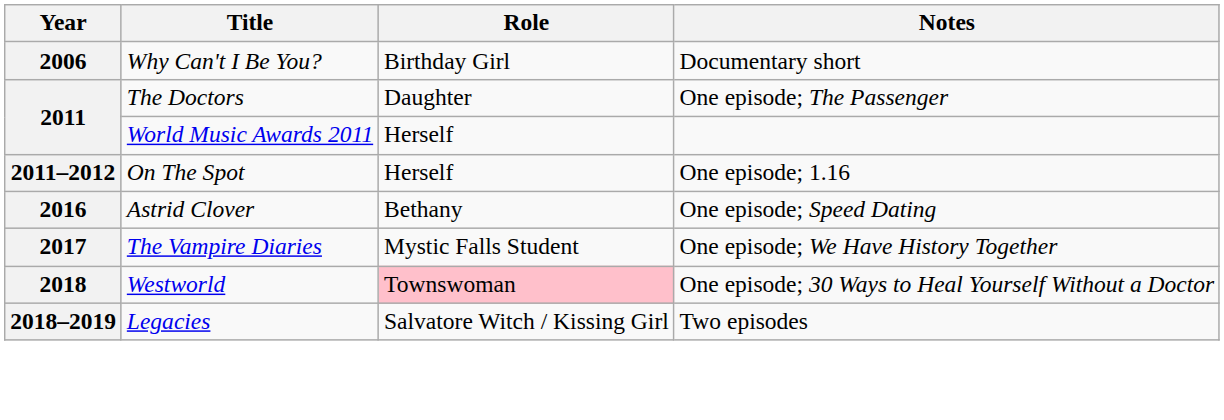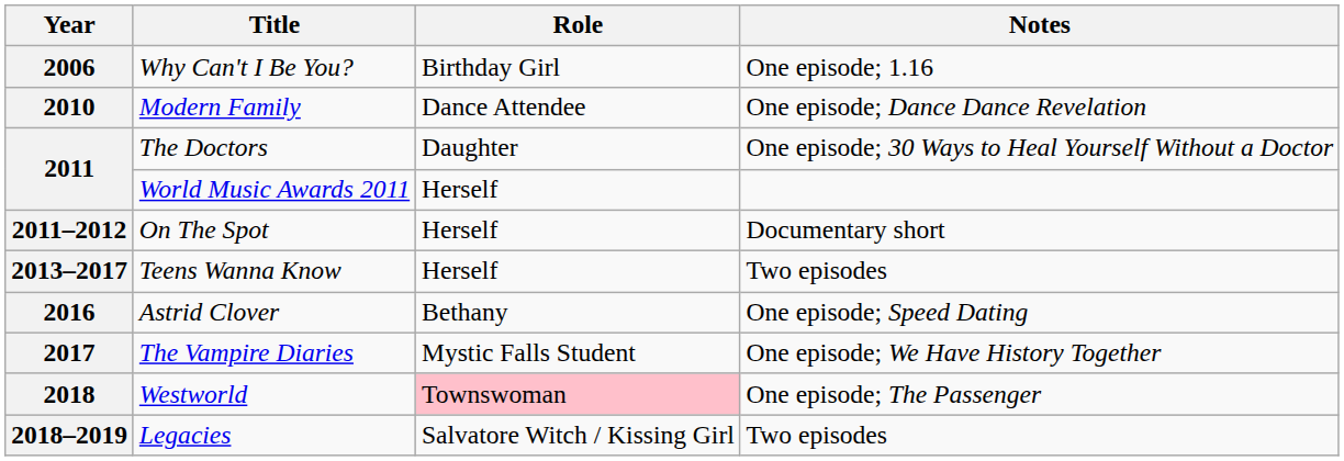2006 | Notes: Documentary short -> One episode; 1.16
+ row: 2010 | Modern Family | Dance Attendee | One episode; Dance Dance Revelation
2011 / The Doctors | Notes: One episode; The Passenger -> One episode; 30 Ways to Heal Yourself Without a Doctor
2011–2012 | Notes: One episode; 1.16 -> Documentary short
+ row: 2013–2017 | Teens Wanna Know | Herself | Two episodes
2018 | Notes: One episode; 30 Ways to Heal Yourself Without a Doctor -> One episode; The Passenger
